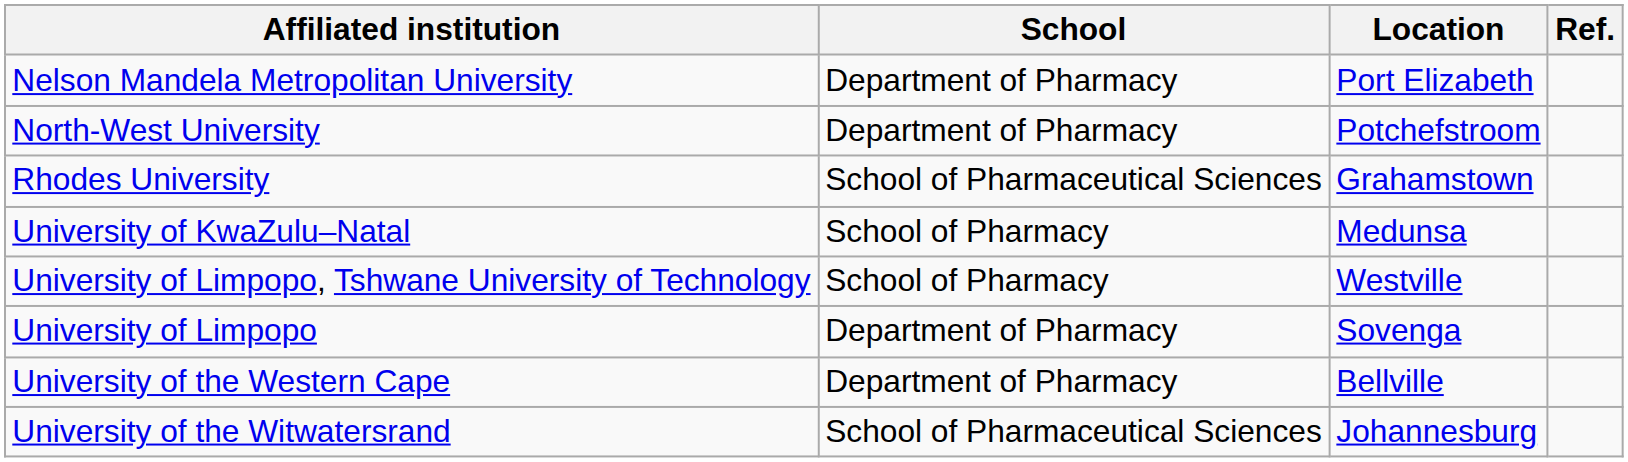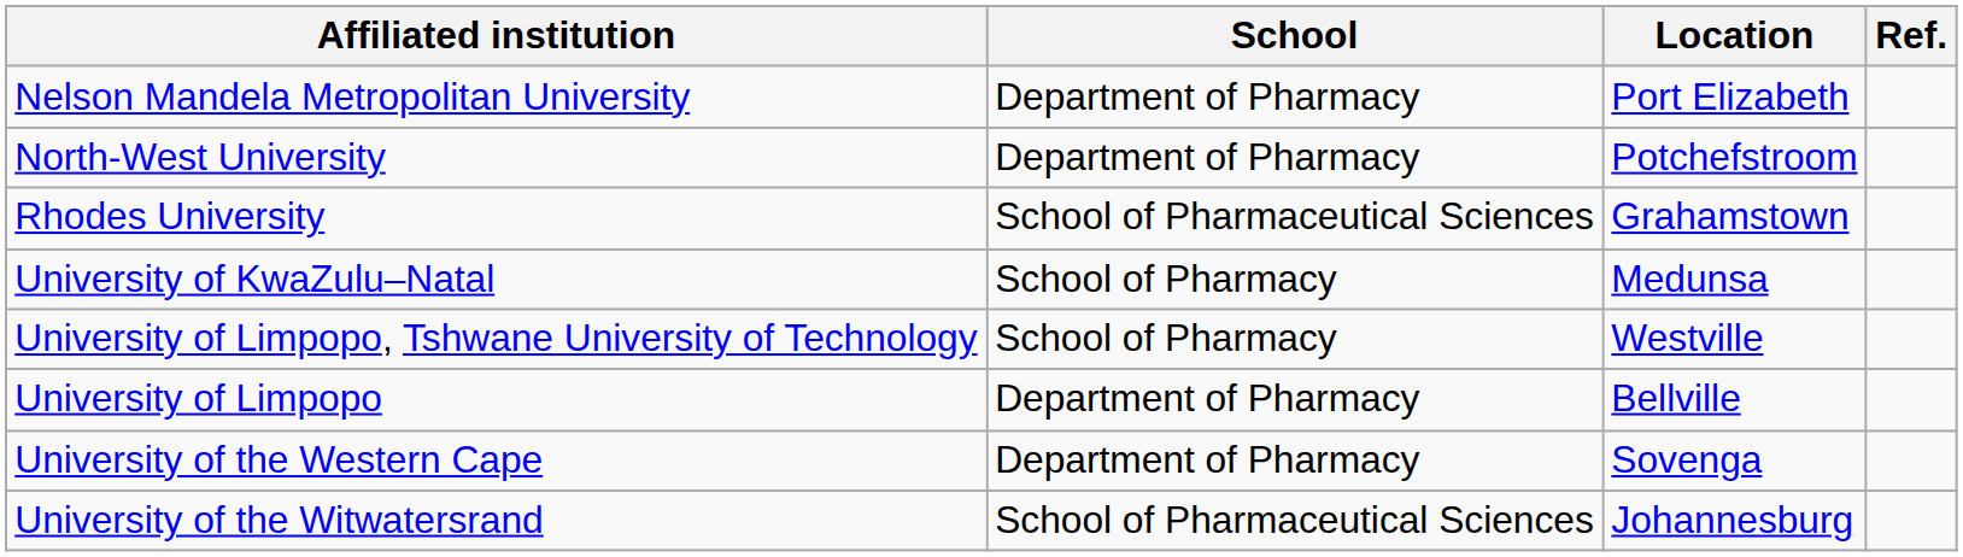University of Limpopo | Location: Sovenga -> Bellville
University of the Western Cape | Location: Bellville -> Sovenga
